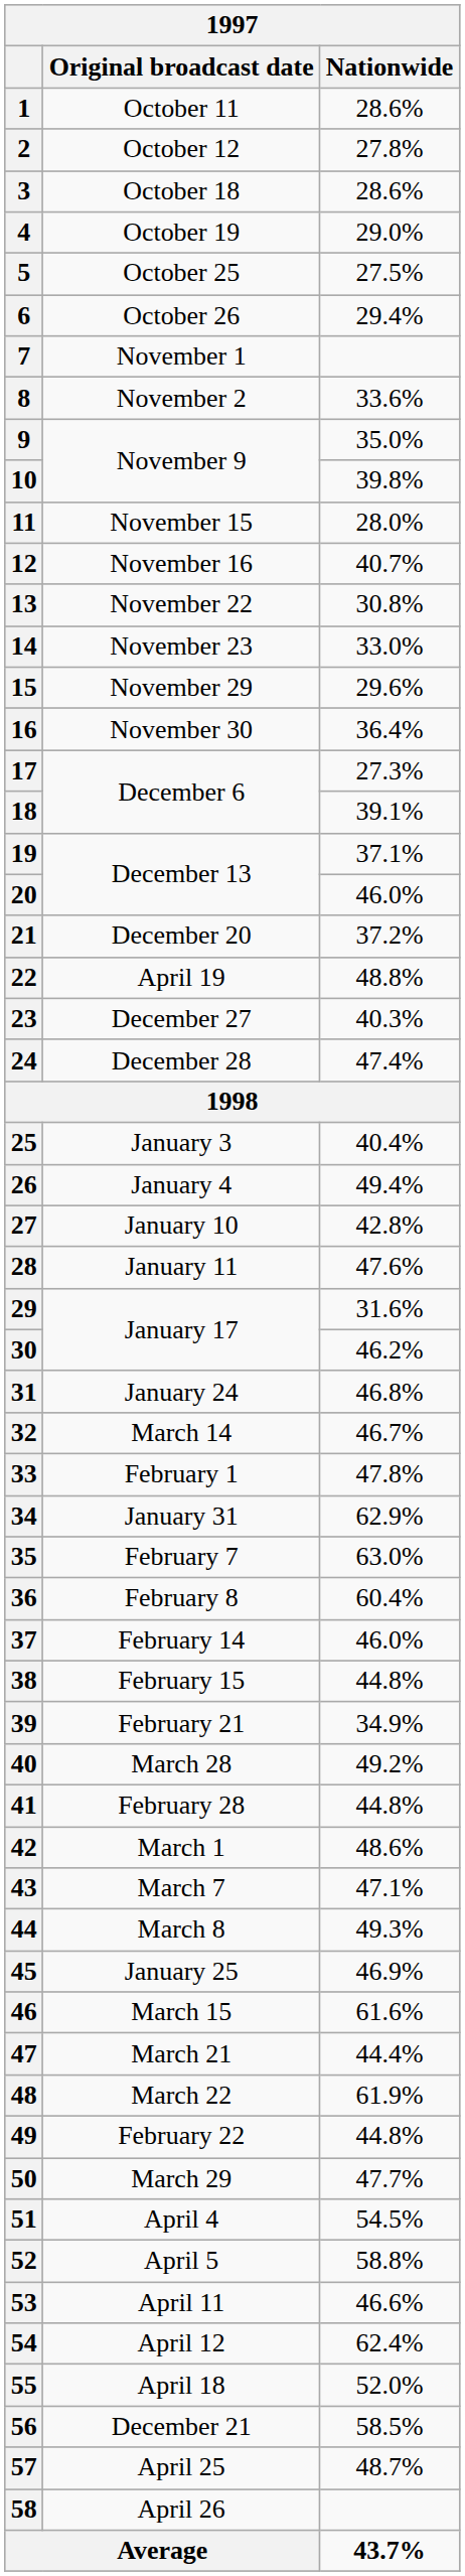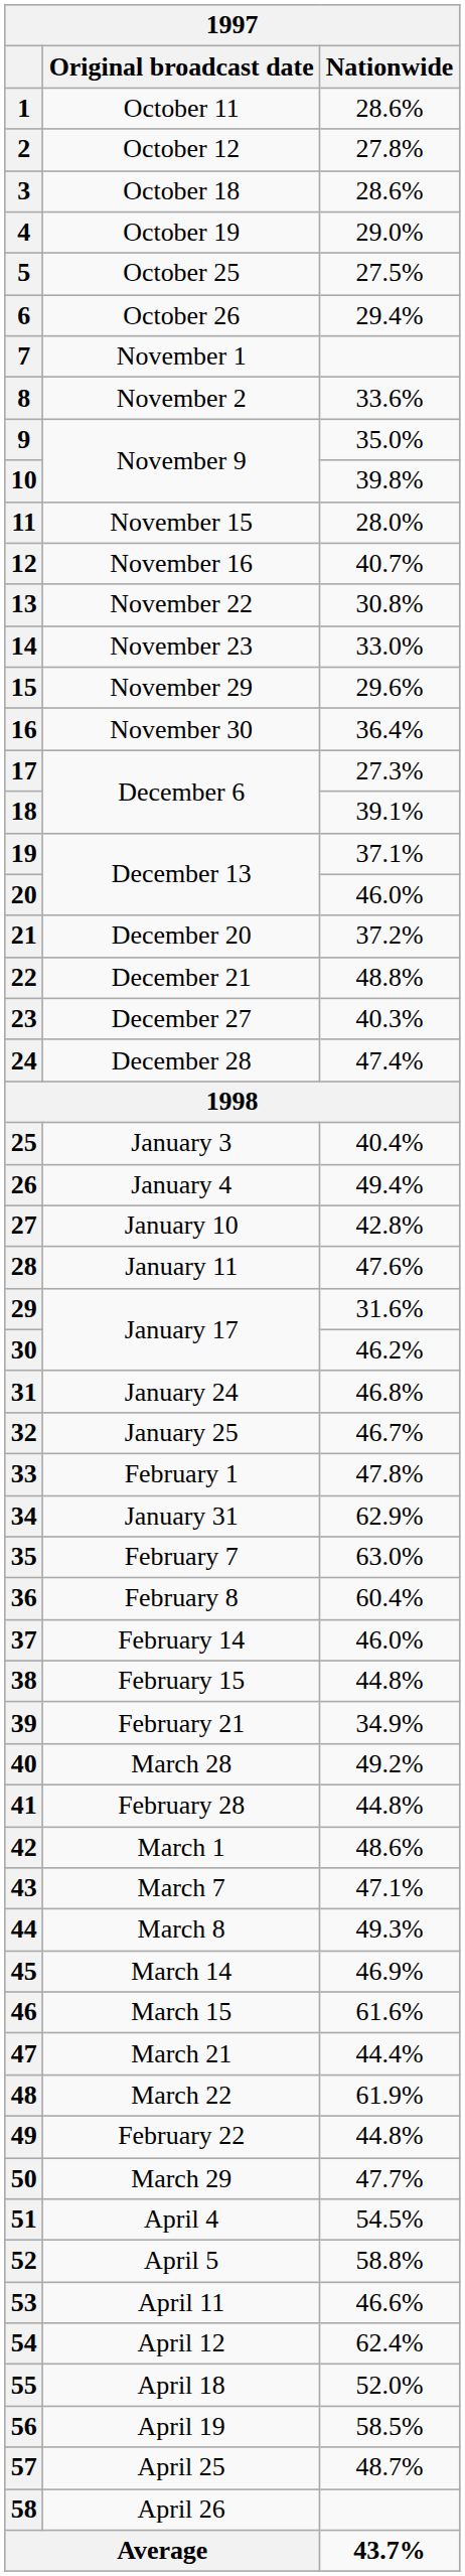22 | Original broadcast date: April 19 -> December 21
32 | Original broadcast date: March 14 -> January 25
45 | Original broadcast date: January 25 -> March 14
56 | Original broadcast date: December 21 -> April 19
